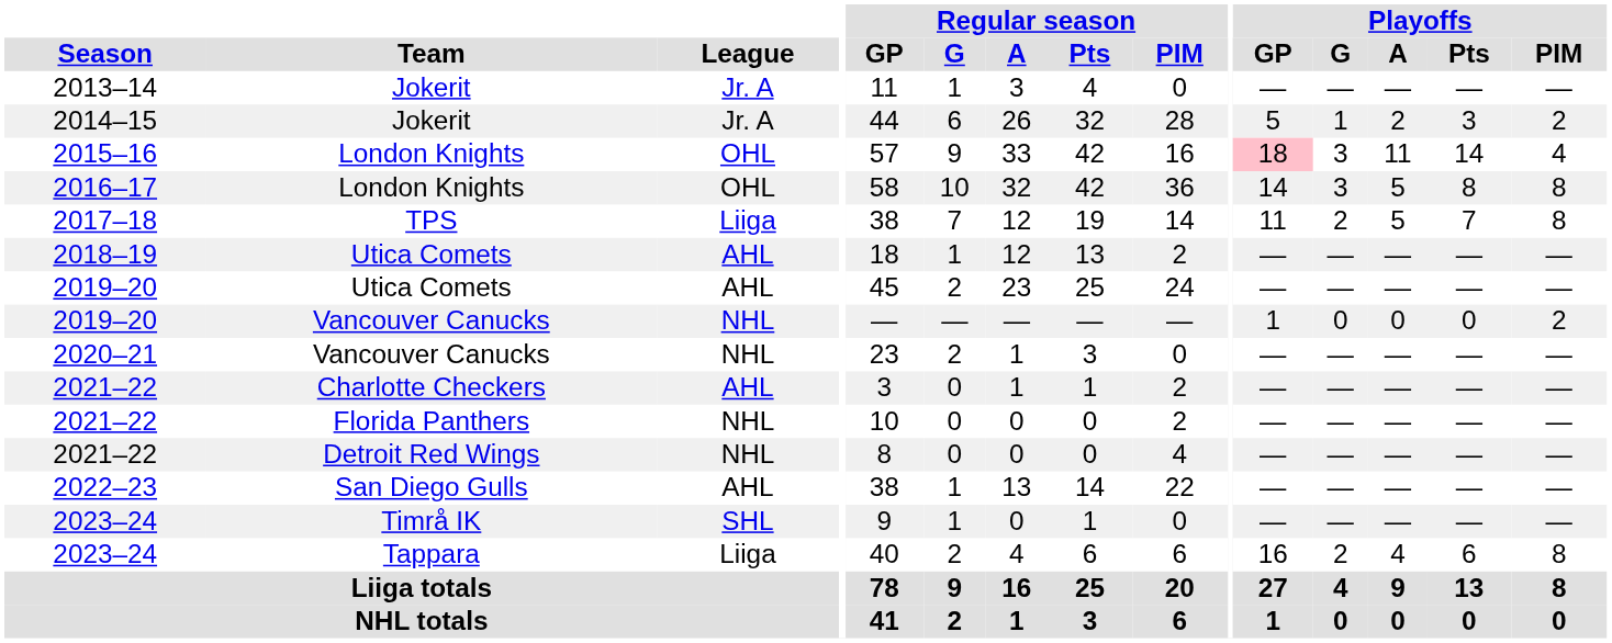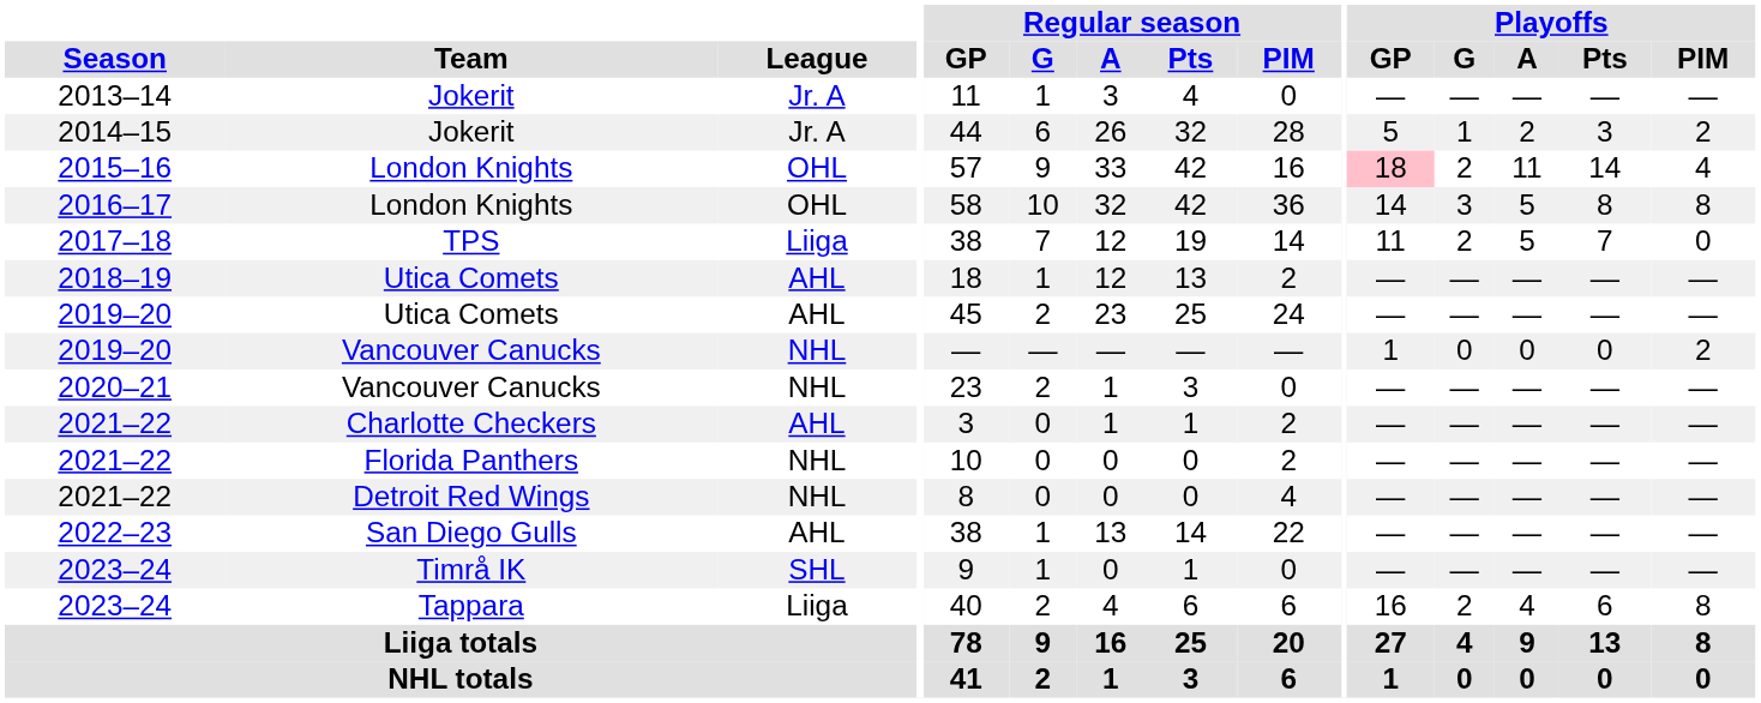2015–16 | Playoffs / G: 3 -> 2
2017–18 | Playoffs / PIM: 8 -> 0
